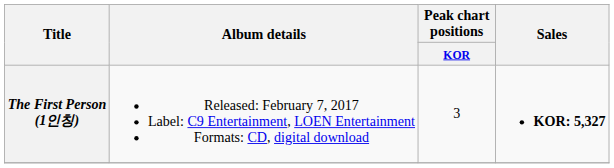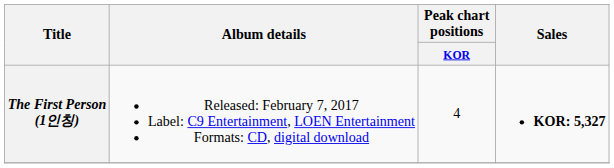The First Person (1인칭) | Peak chart positions / KOR: 3 -> 4
